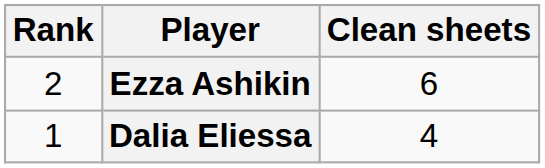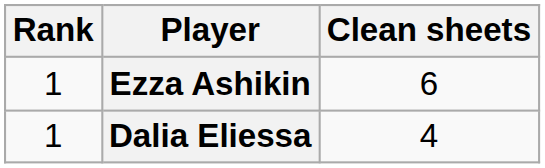Ezza Ashikin | Rank: 2 -> 1
